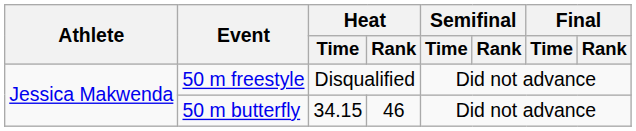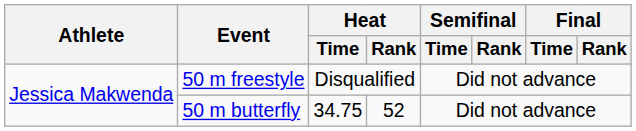50 m butterfly | Heat / Time: 34.15 -> 34.75
50 m butterfly | Heat / Rank: 46 -> 52
